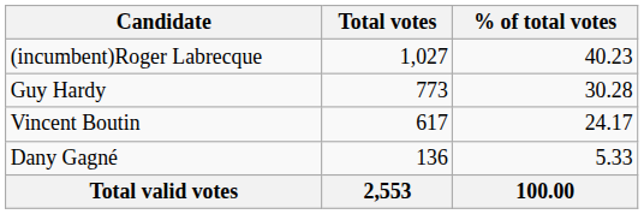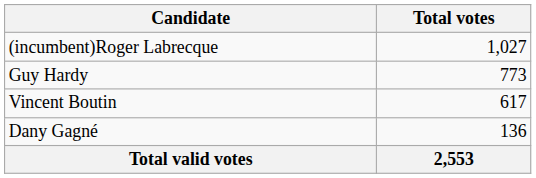- column: % of total votes | 40.23 | 30.28 | 24.17 | 5.33 | 100.00
